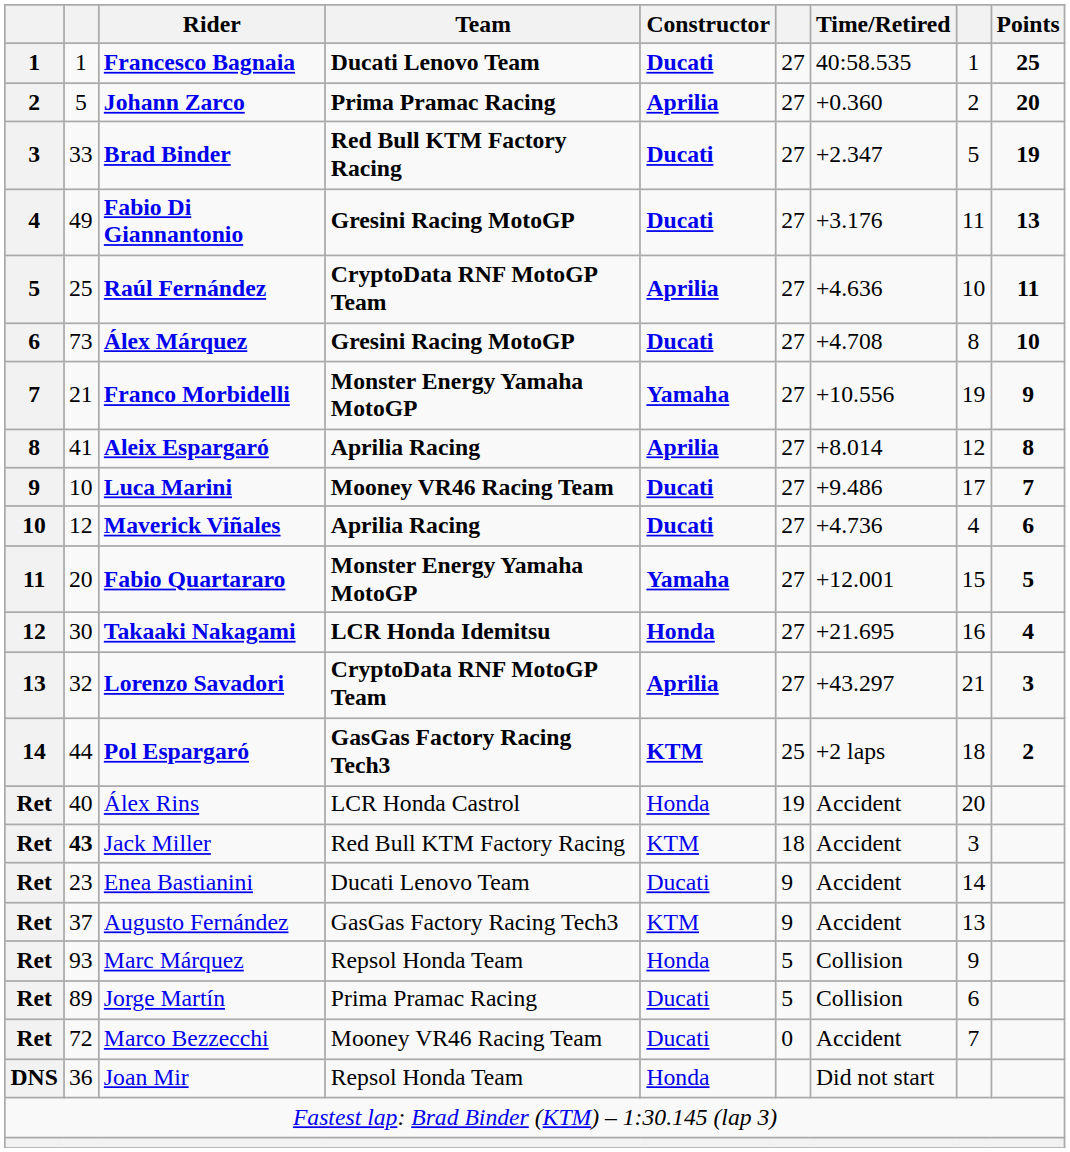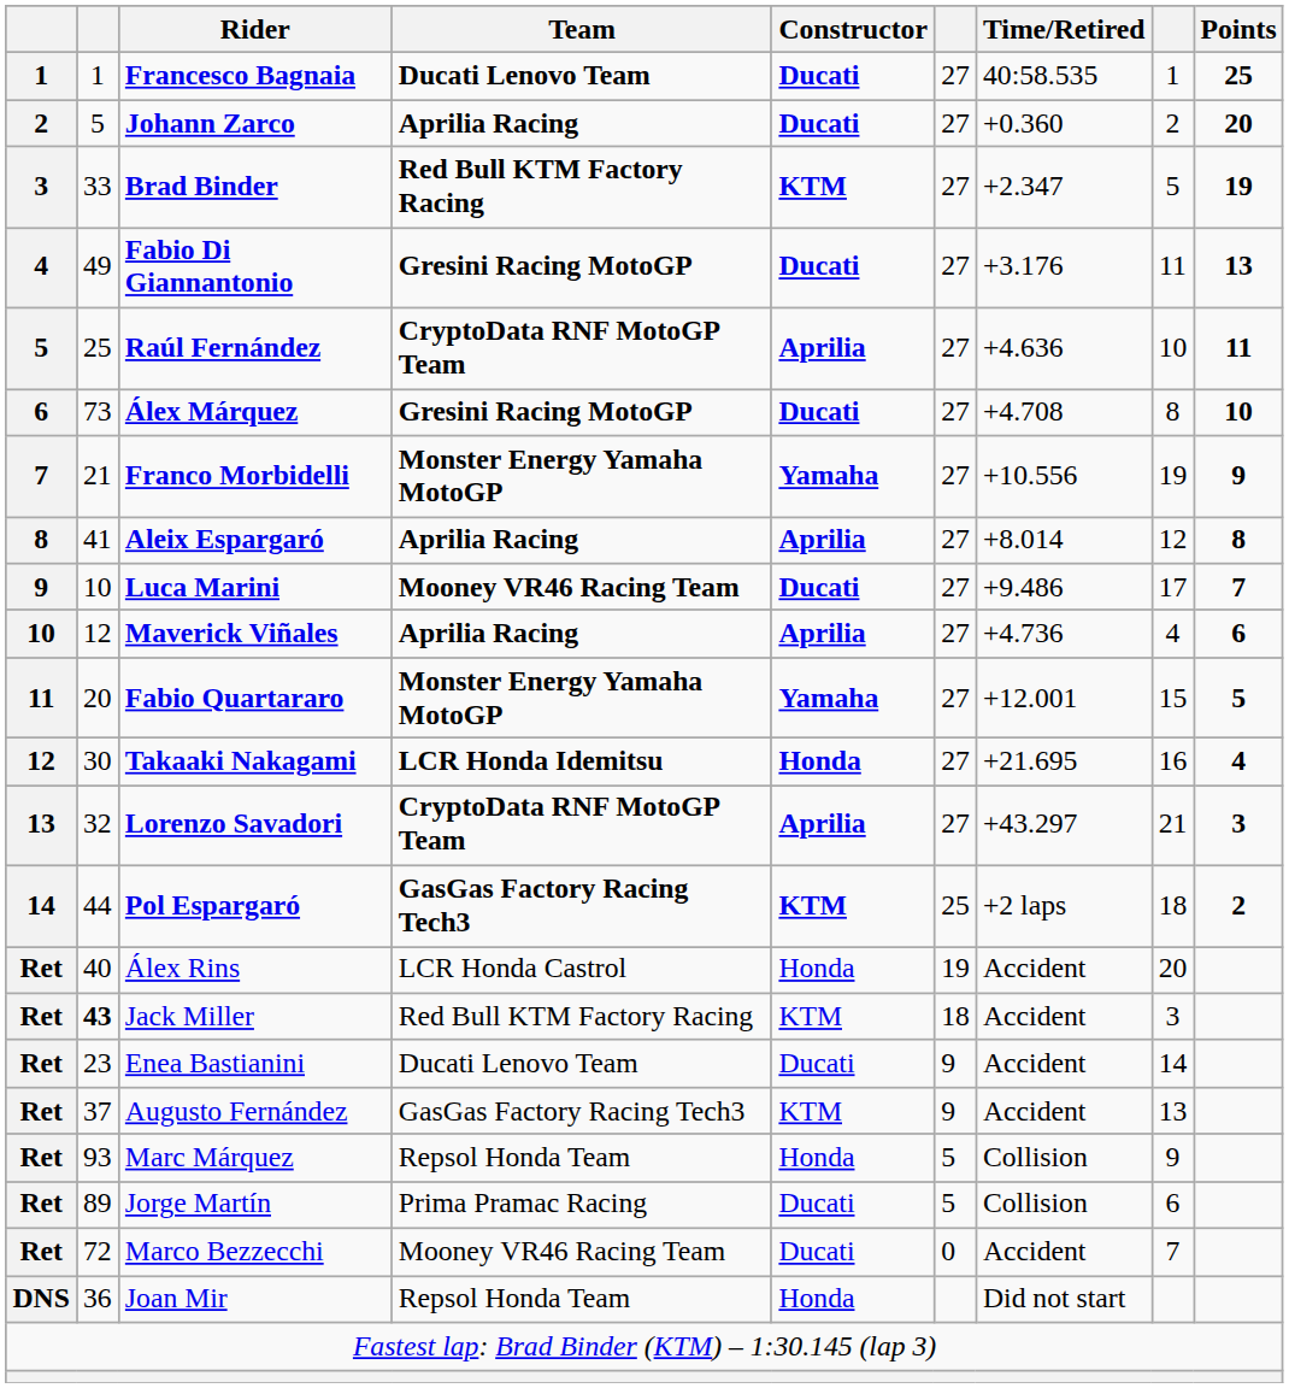Johann Zarco | Team: Prima Pramac Racing -> Aprilia Racing
Johann Zarco | Constructor: Aprilia -> Ducati
Brad Binder | Constructor: Ducati -> KTM
Maverick Viñales | Constructor: Ducati -> Aprilia
